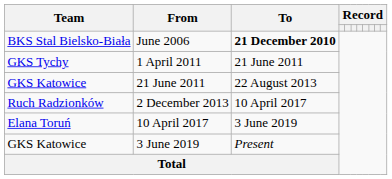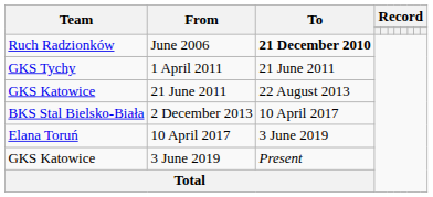June 2006 | Team: BKS Stal Bielsko-Biała -> Ruch Radzionków
2 December 2013 | Team: Ruch Radzionków -> BKS Stal Bielsko-Biała
